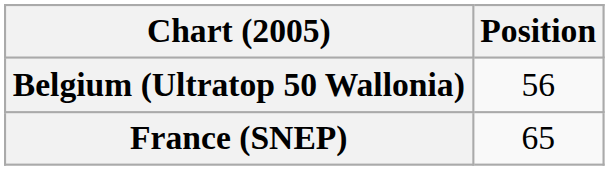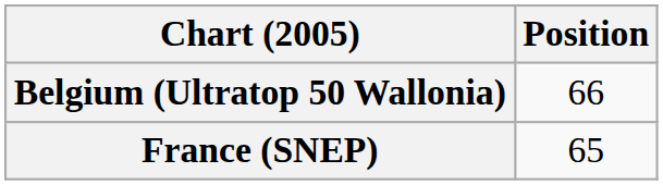Belgium (Ultratop 50 Wallonia) | Position: 56 -> 66
